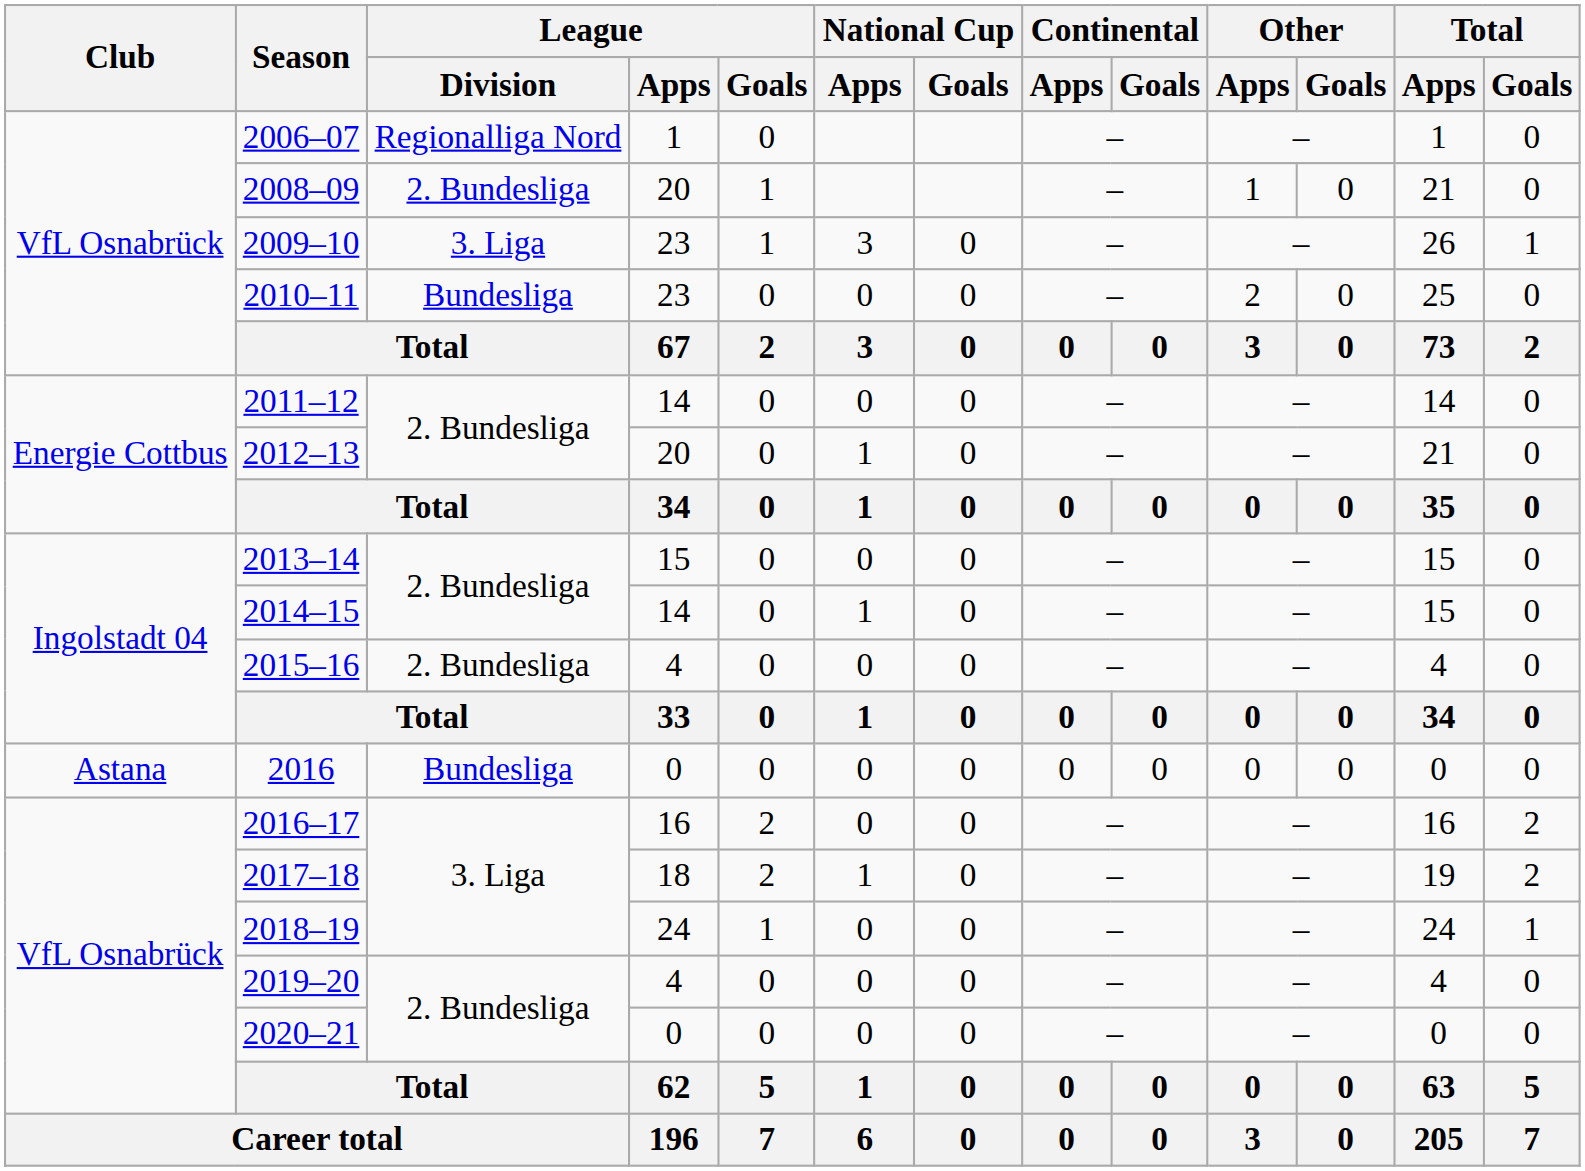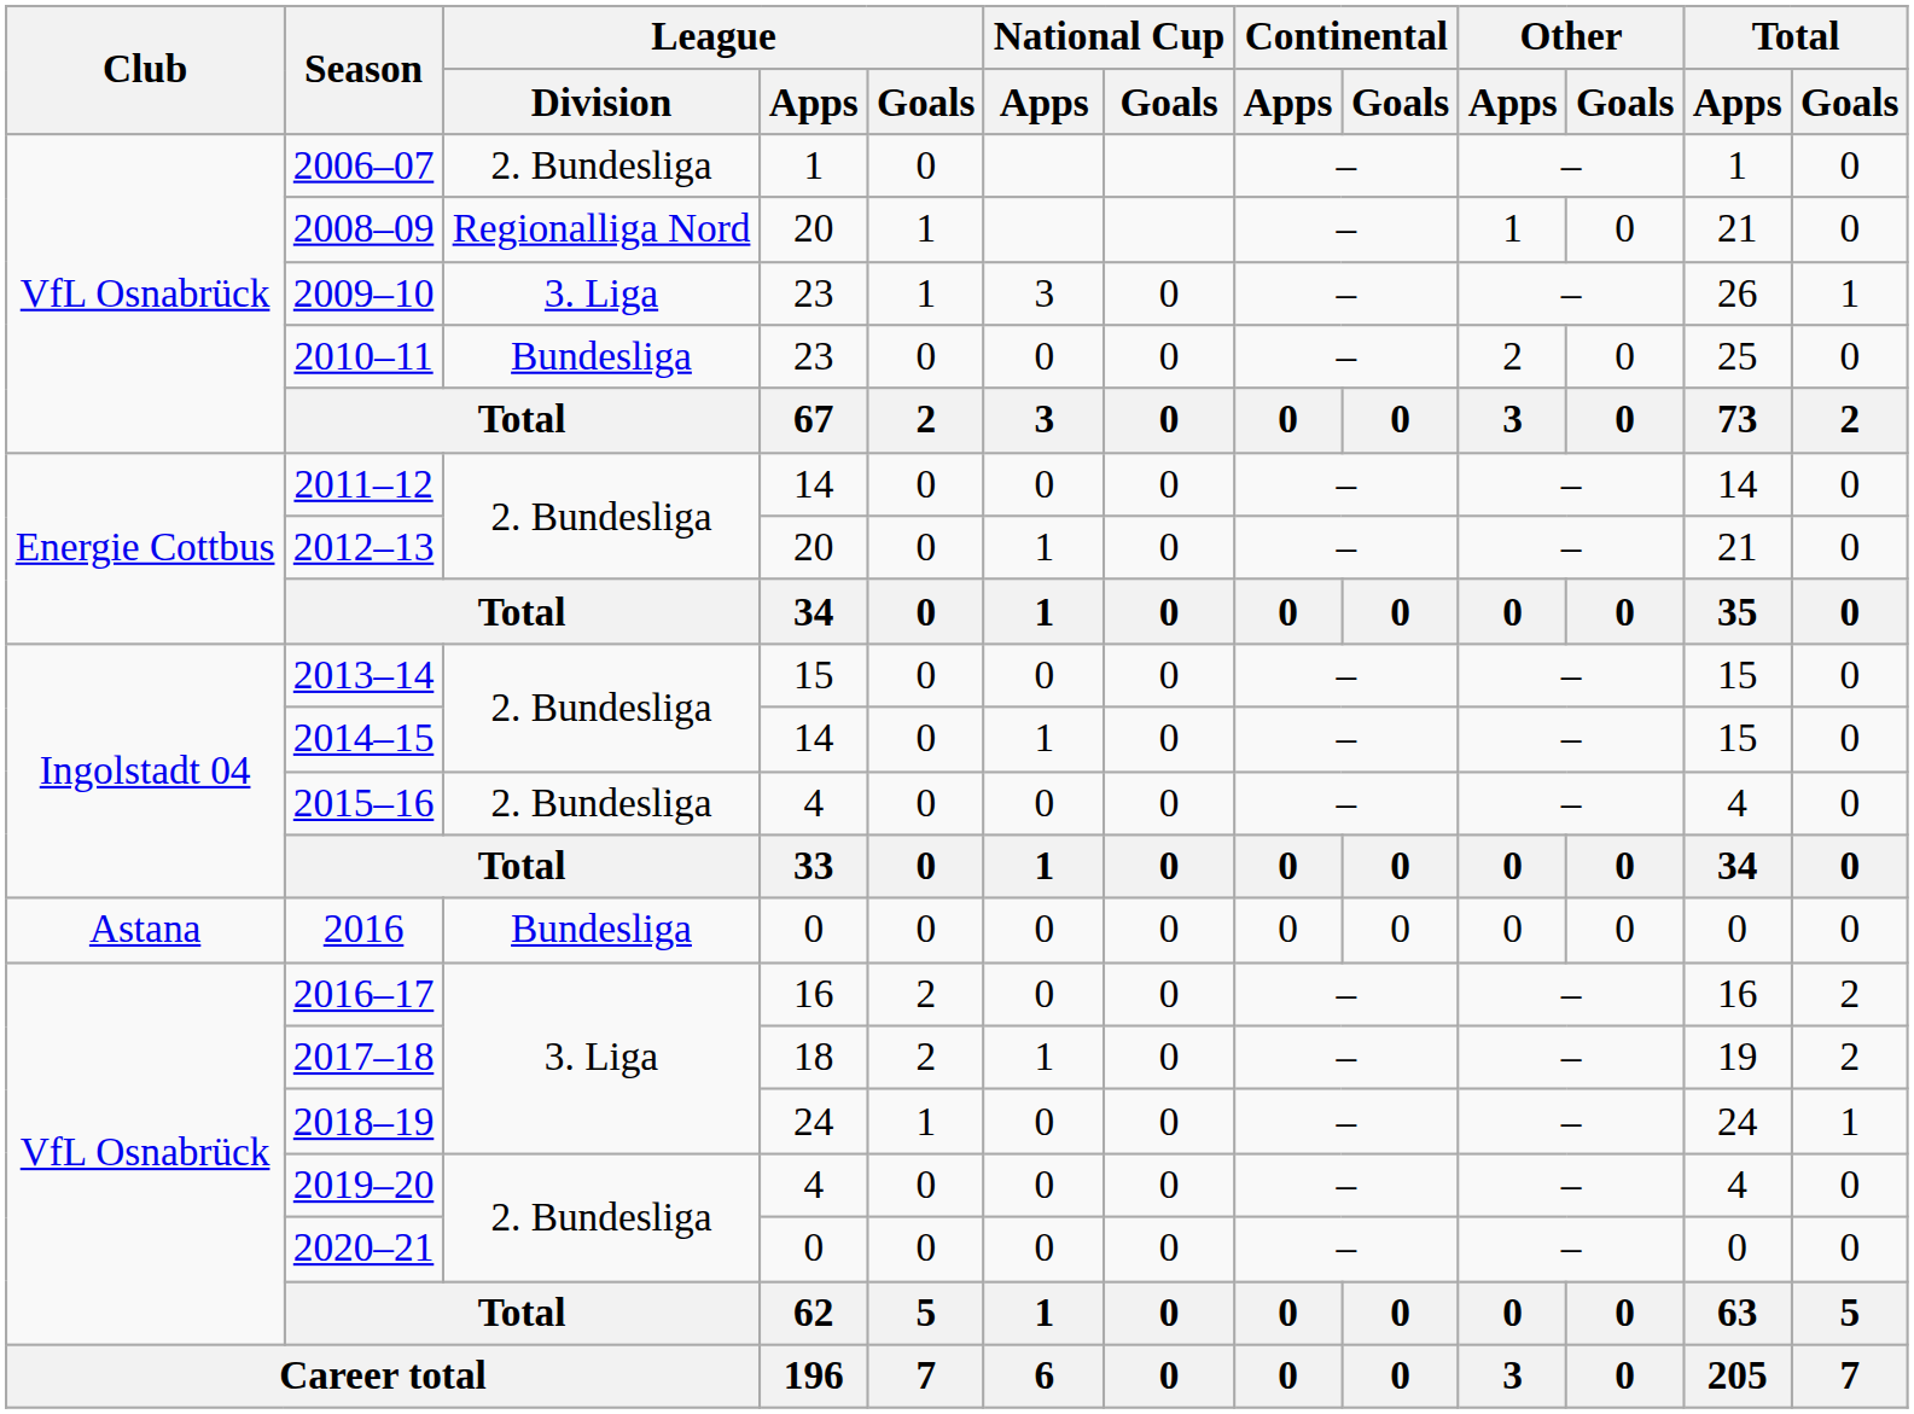2006–07 | League / Division: Regionalliga Nord -> 2. Bundesliga
2008–09 | League / Division: 2. Bundesliga -> Regionalliga Nord
